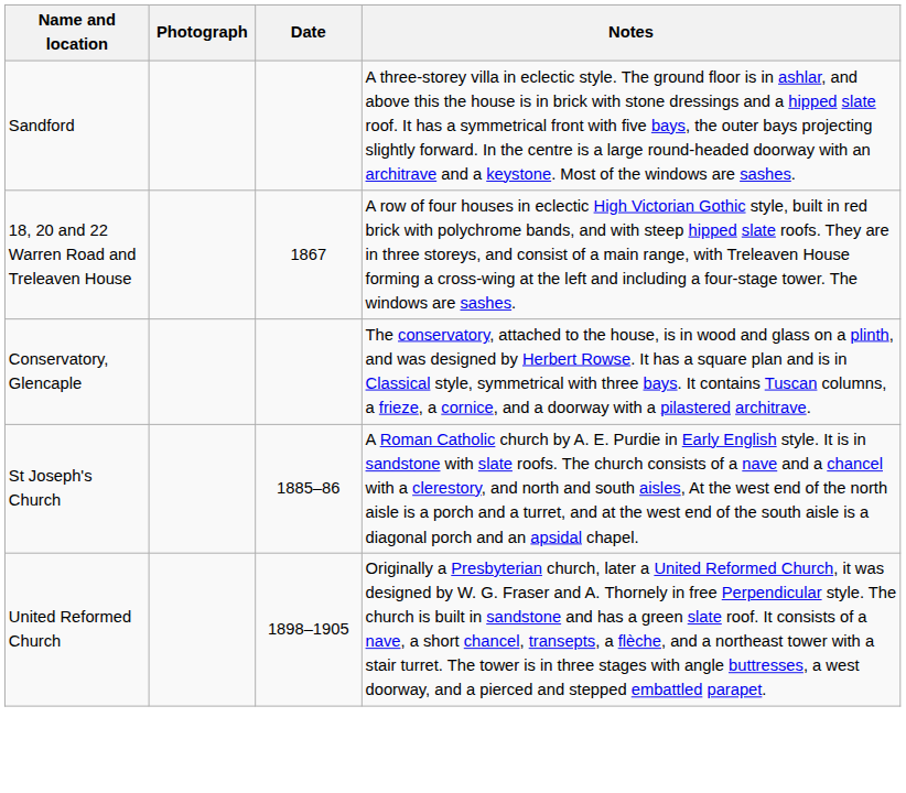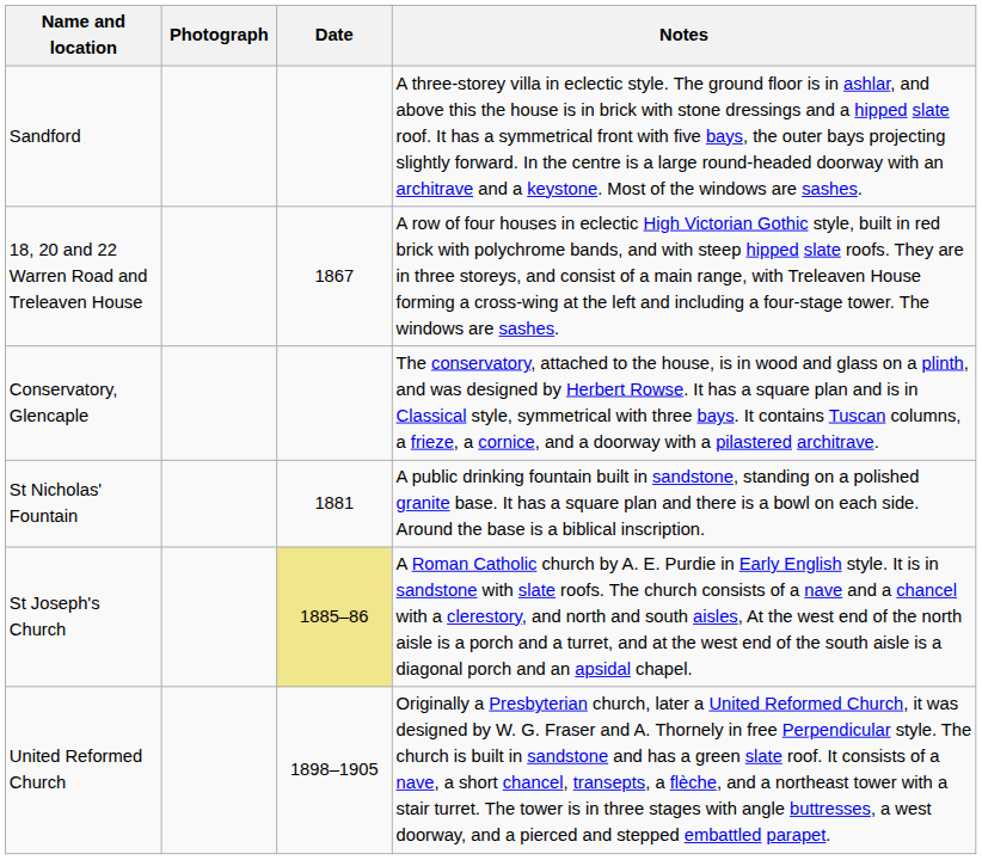+ row: St Nicholas' Fountain | 1881 | A public drinking fountain built in sandstone, standing on a polished granite base. It has a square plan and there is a bowl on each side. Around the base is a biblical inscription.
St Joseph's Church | Date: no background -> khaki background
